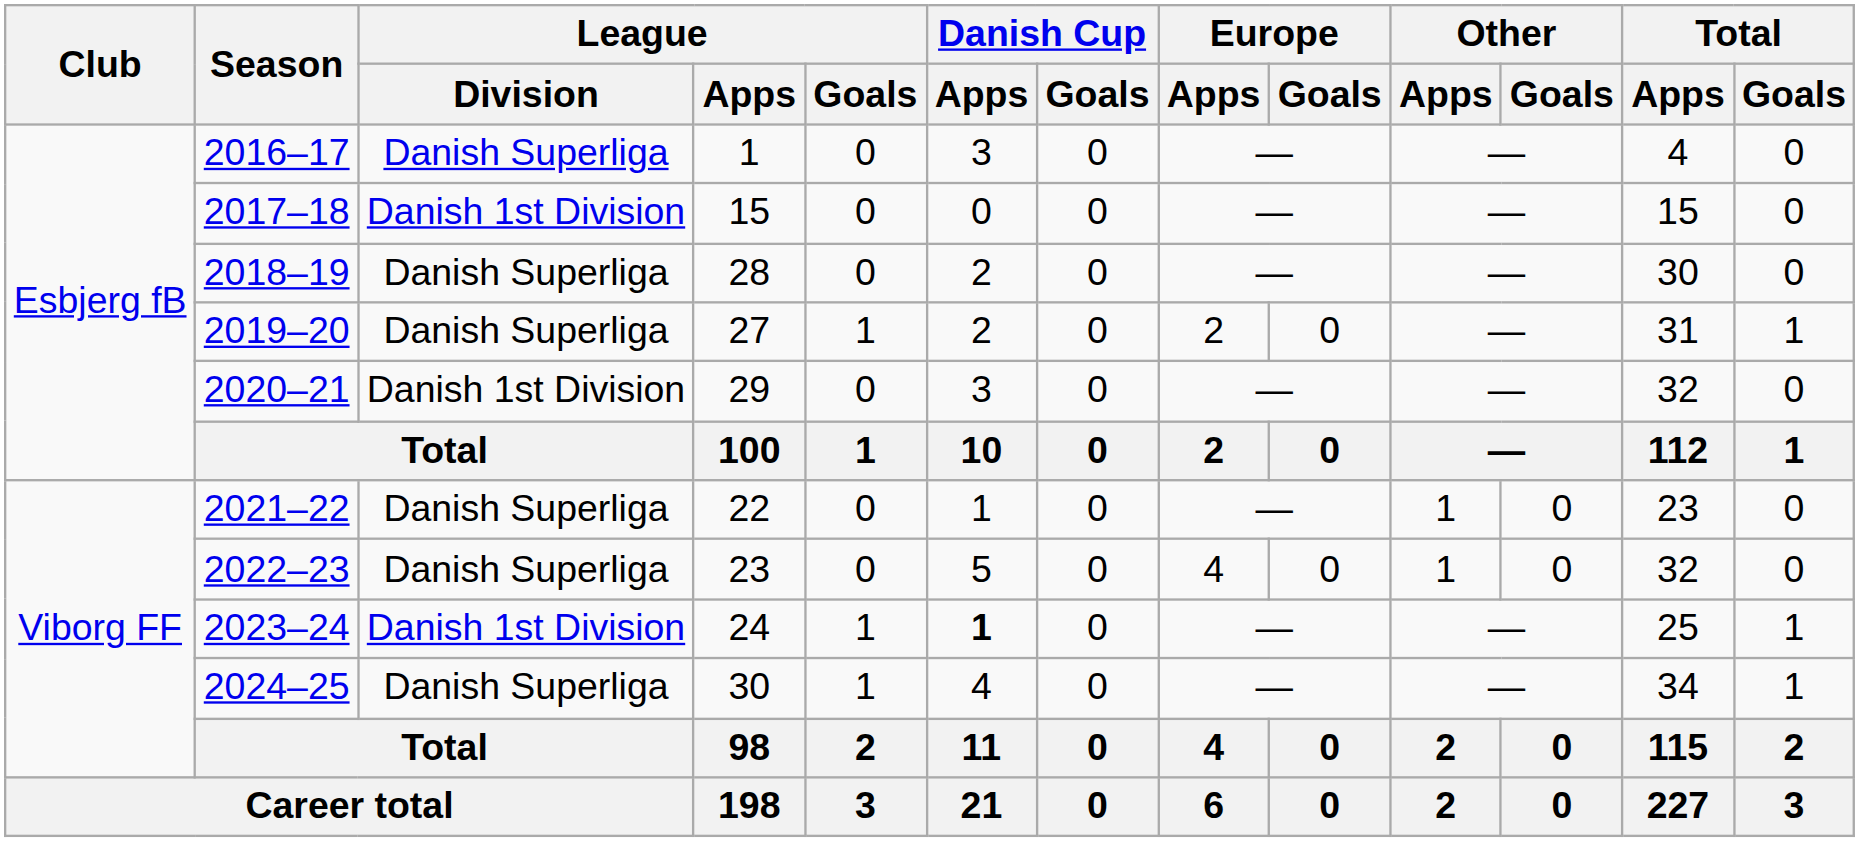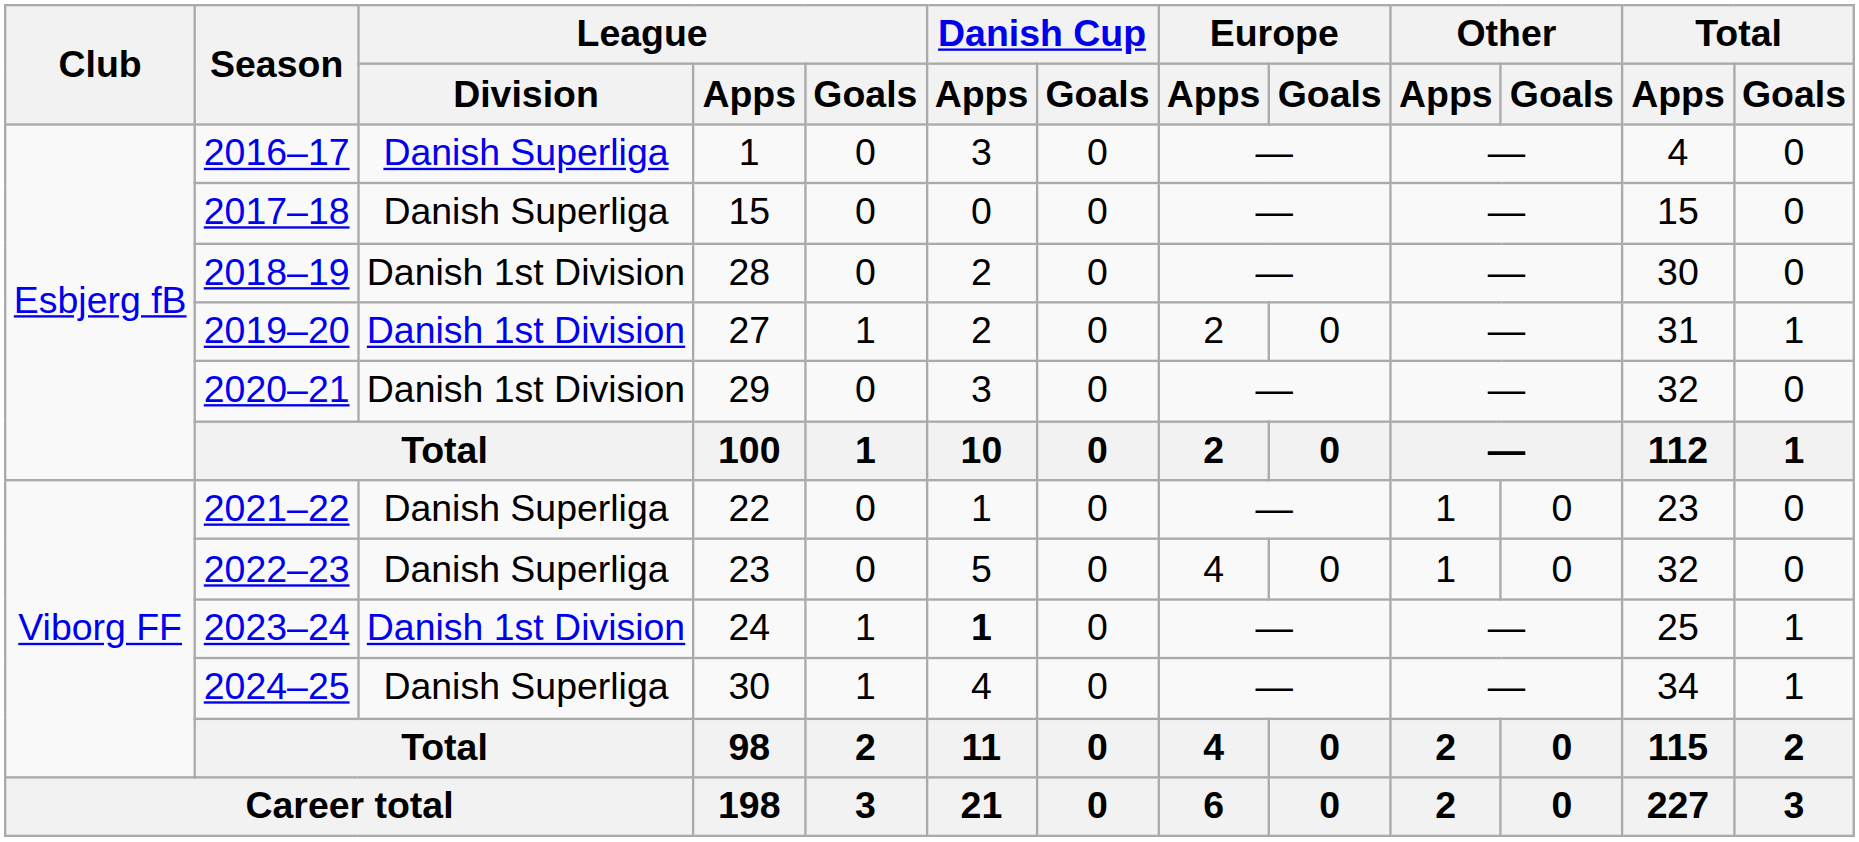2017–18 | League / Division: Danish 1st Division -> Danish Superliga
2018–19 | League / Division: Danish Superliga -> Danish 1st Division
2019–20 | League / Division: Danish Superliga -> Danish 1st Division
